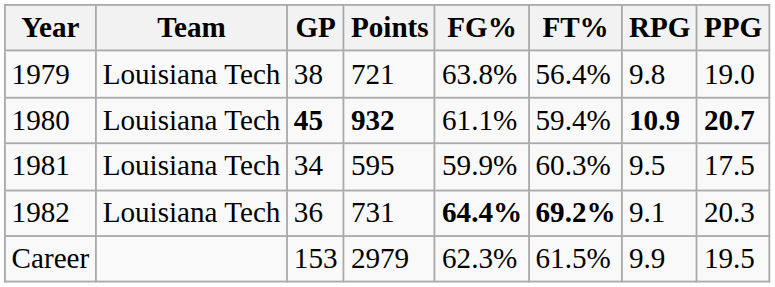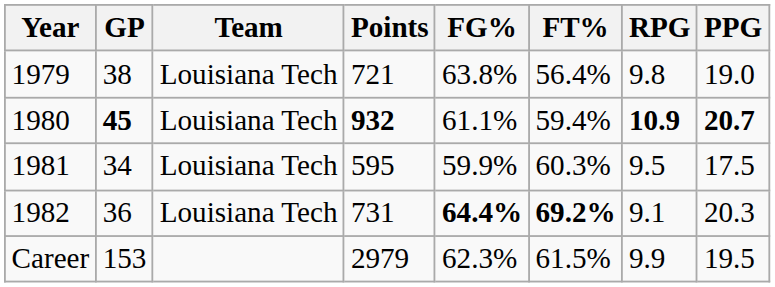columns swapped: Team <-> GP
